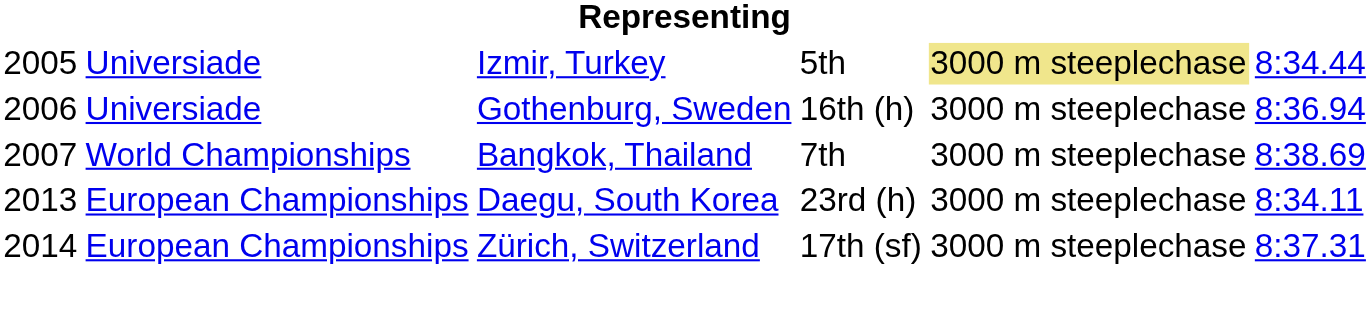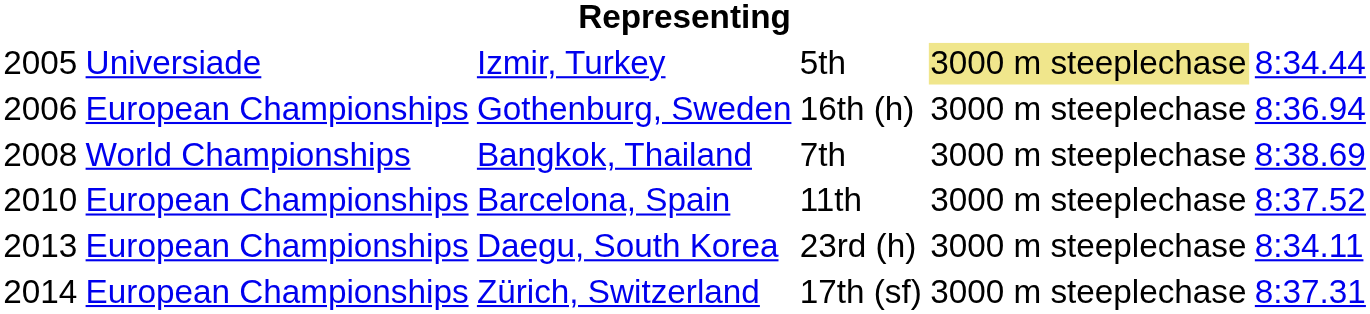Gothenburg, Sweden | column 2: Universiade -> European Championships
Bangkok, Thailand | column 1: 2007 -> 2008
+ row: 2010 | European Championships | Barcelona, Spain | 11th | 3000 m steeplechase | 8:37.52
